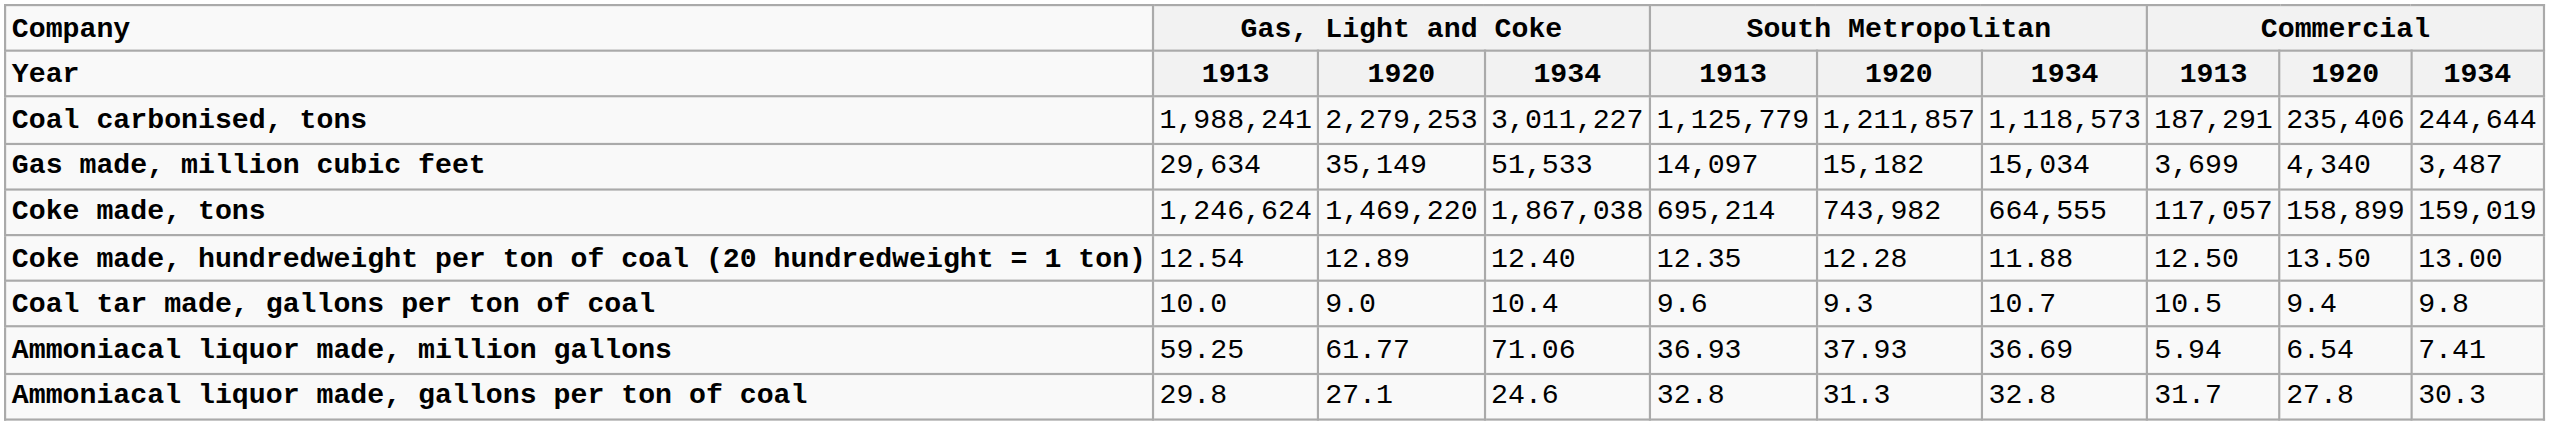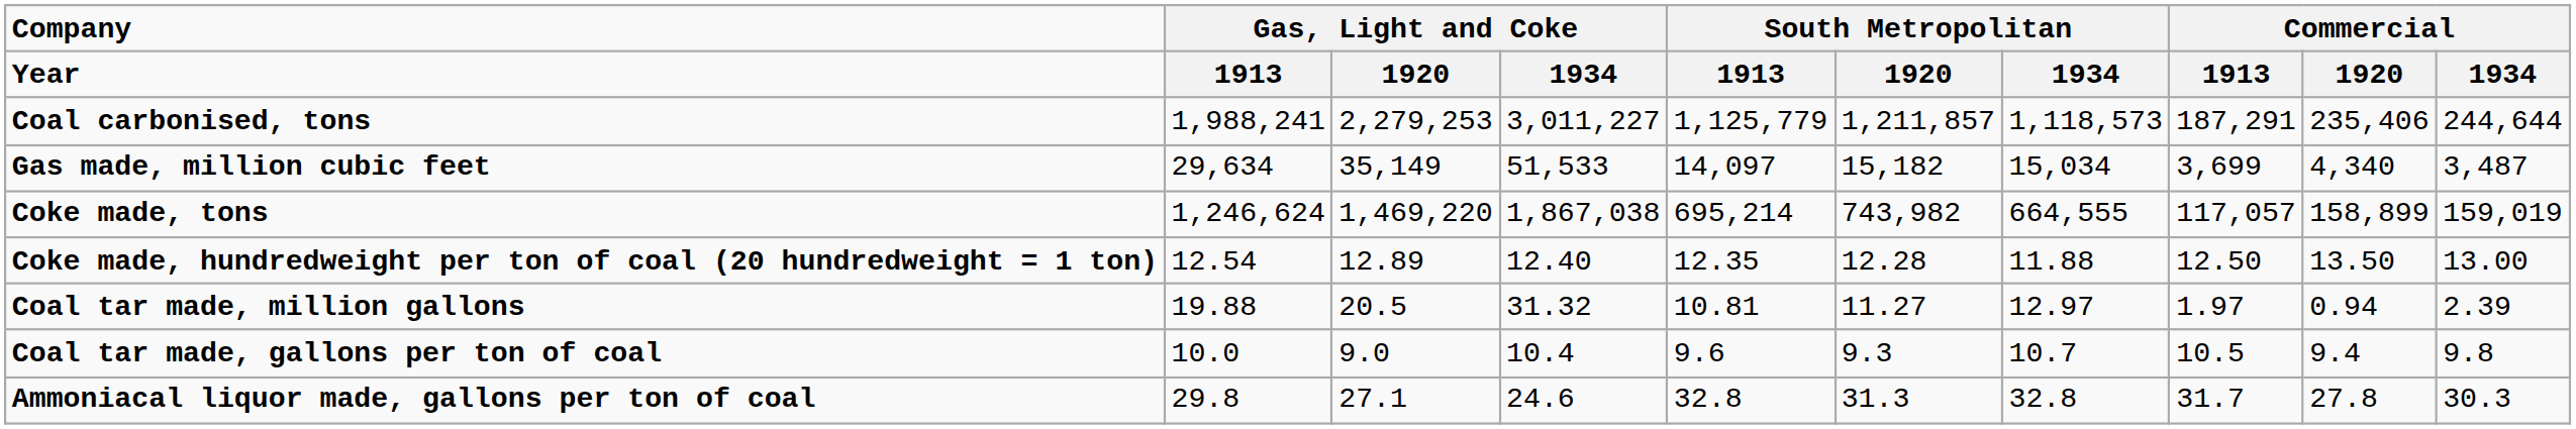+ row: Coal tar made, million gallons | 19.88 | 20.5 | 31.32 | 10.81 | 11.27 | 12.97 | 1.97 | 0.94 | 2.39
- row: Ammoniacal liquor made, million gallons | 59.25 | 61.77 | 71.06 | 36.93 | 37.93 | 36.69 | 5.94 | 6.54 | 7.41
